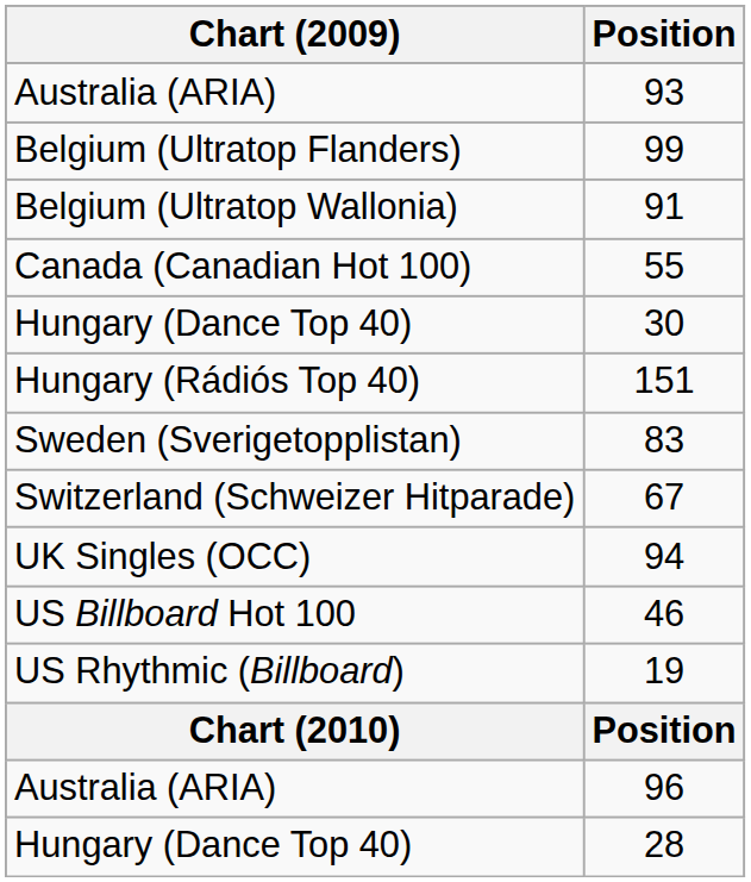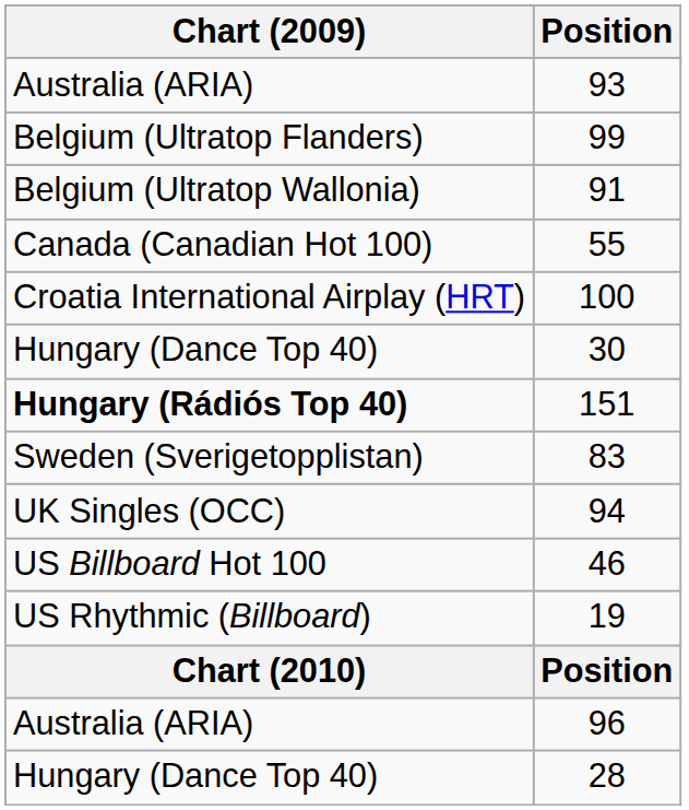+ row: Croatia International Airplay (HRT) | 100
151 | Chart (2009): normal -> bold
- row: Switzerland (Schweizer Hitparade) | 67
